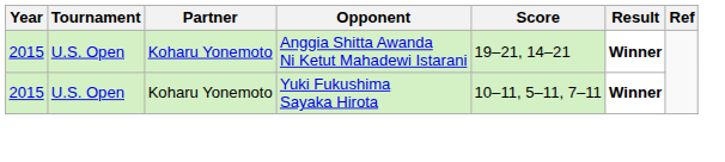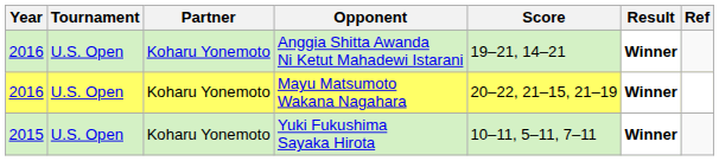Anggia Shitta Awanda Ni Ketut Mahadewi Istarani | Year: 2015 -> 2016
+ row: 2016 | U.S. Open | Koharu Yonemoto | Mayu Matsumoto Wakana Nagahara | 20–22, 21–15, 21–19 | Winner
